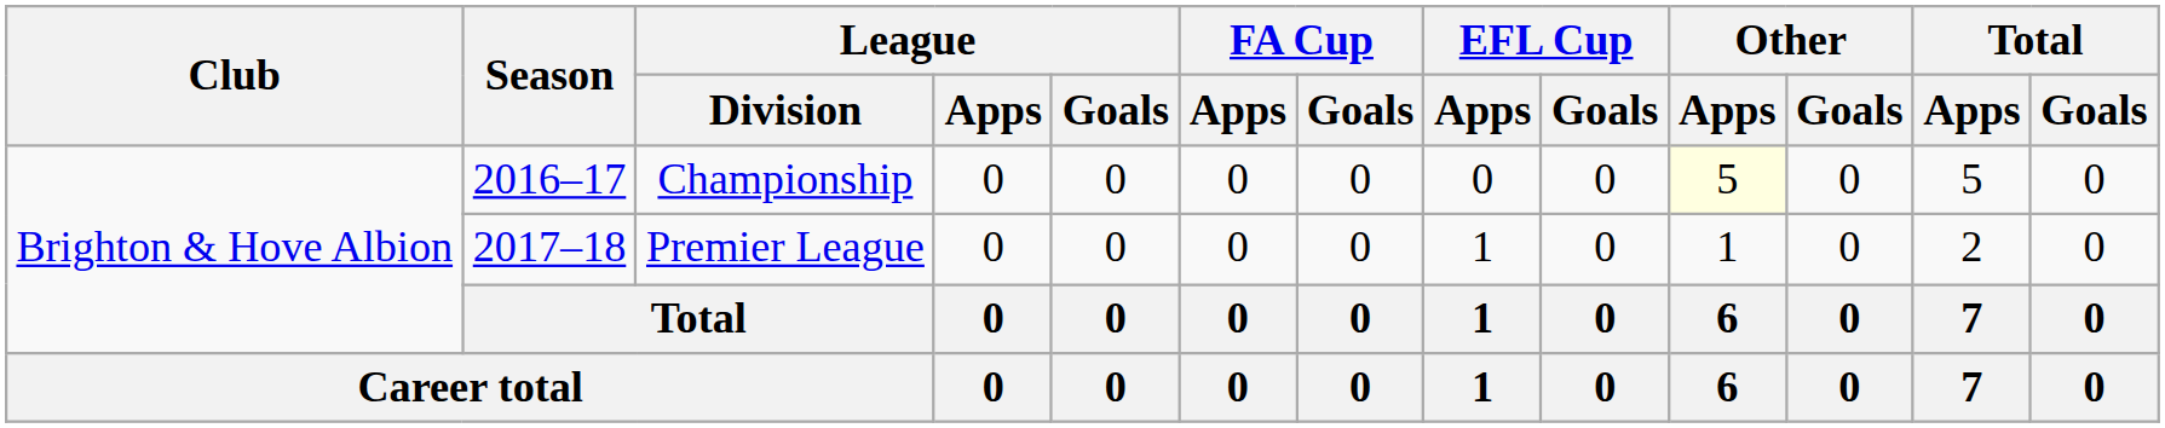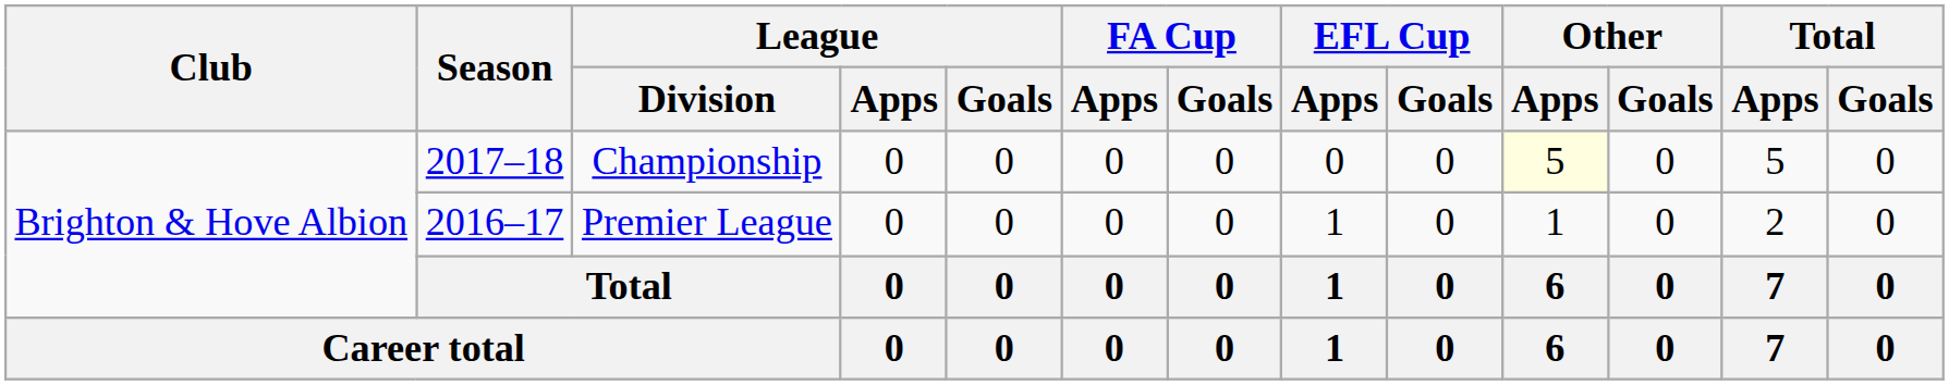Championship | Season: 2016–17 -> 2017–18
Premier League | Season: 2017–18 -> 2016–17
